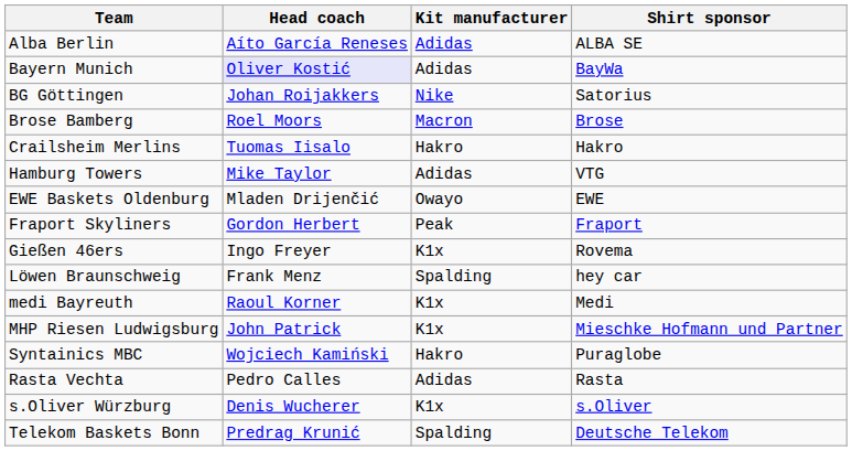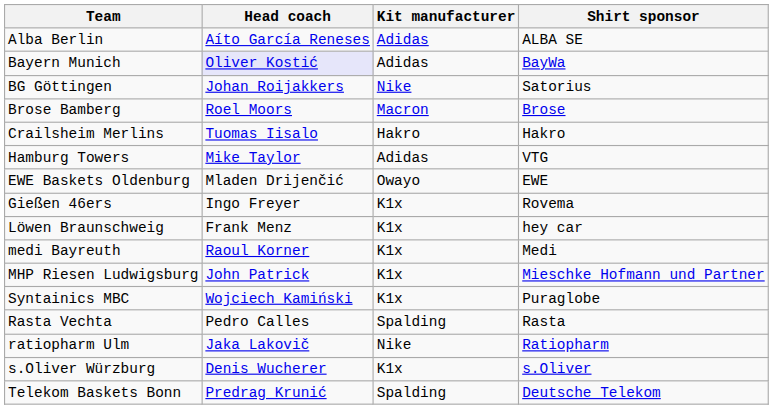- row: Fraport Skyliners | Gordon Herbert | Peak | Fraport
Löwen Braunschweig | Kit manufacturer: Spalding -> K1x
Syntainics MBC | Kit manufacturer: Hakro -> K1x
Rasta Vechta | Kit manufacturer: Adidas -> Spalding
+ row: ratiopharm Ulm | Jaka Lakovič | Nike | Ratiopharm
